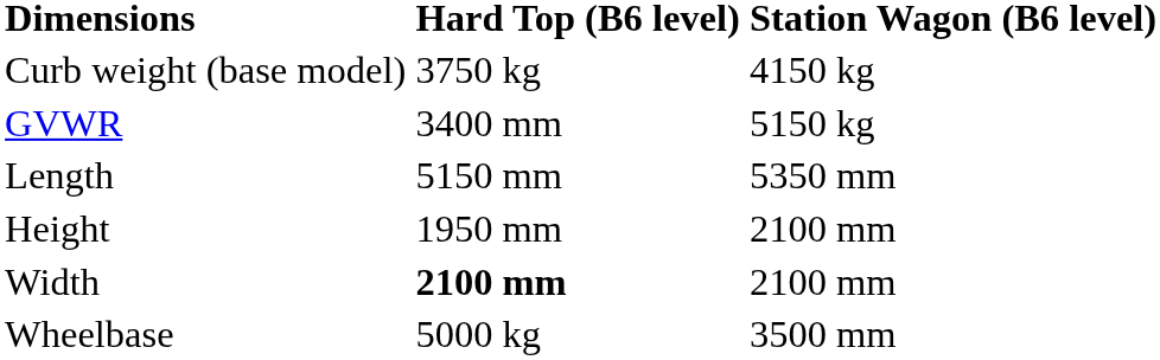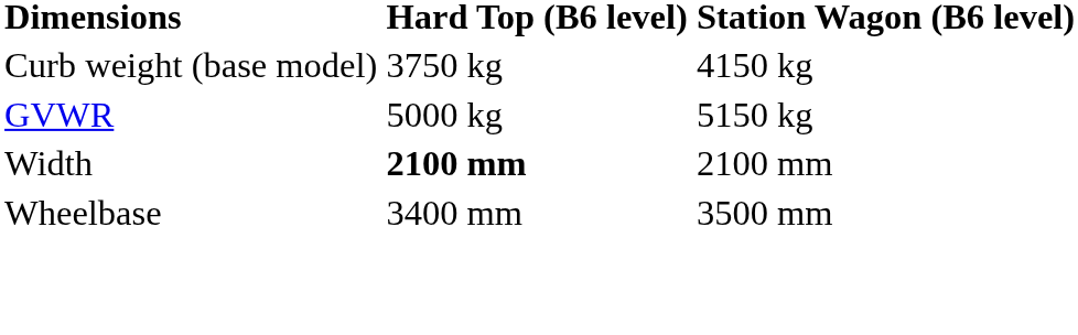GVWR | Hard Top (B6 level): 3400 mm -> 5000 kg
- row: Length | 5150 mm | 5350 mm
- row: Height | 1950 mm | 2100 mm
Wheelbase | Hard Top (B6 level): 5000 kg -> 3400 mm
